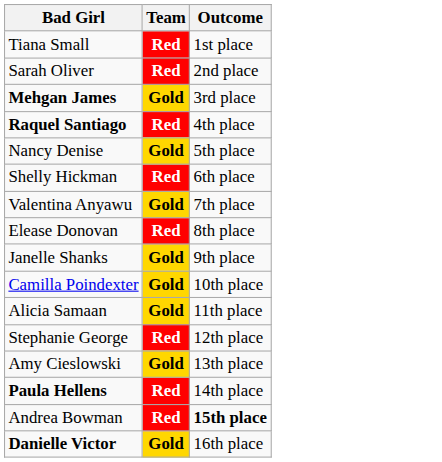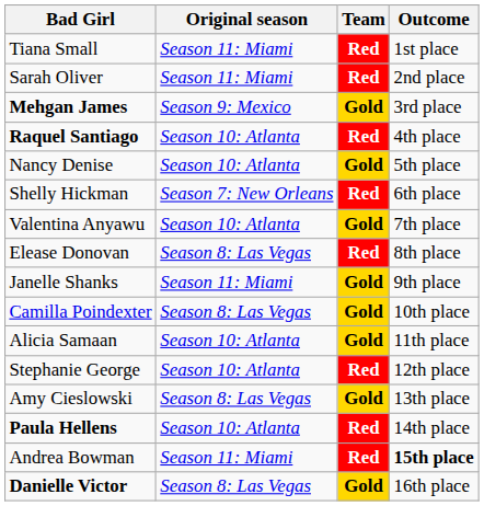+ column: Original season | Season 11: Miami | Season 11: Miami | Season 9: Mexico | Season 10: Atlanta | Season 10: Atlanta | Season 7: New Orleans | Season 10: Atlanta | Season 8: Las Vegas | Season 11: Miami | Season 8: Las Vegas | Season 10: Atlanta | Season 10: Atlanta | Season 8: Las Vegas | Season 10: Atlanta | Season 11: Miami | Season 8: Las Vegas
